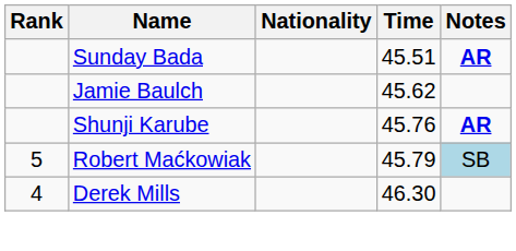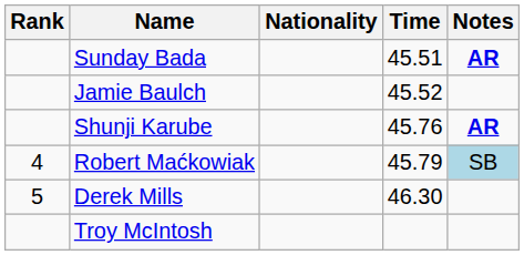Jamie Baulch | Time: 45.62 -> 45.52
Robert Maćkowiak | Rank: 5 -> 4
Derek Mills | Rank: 4 -> 5
+ row: Troy McIntosh
